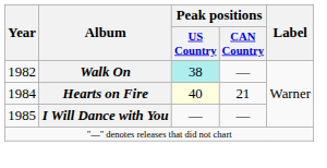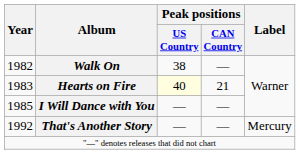Walk On | Peak positions / US Country: paleturquoise background -> no background
Hearts on Fire | Year: 1984 -> 1983
+ row: 1992 | That's Another Story | — | — | Mercury
